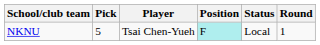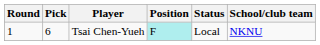columns swapped: Round <-> School/club team
Tsai Chen-Yueh | Pick: 5 -> 6
